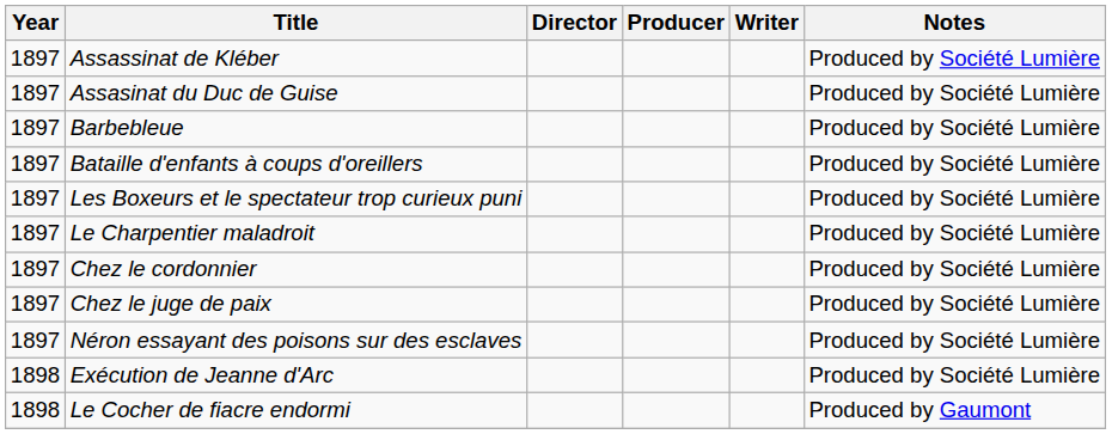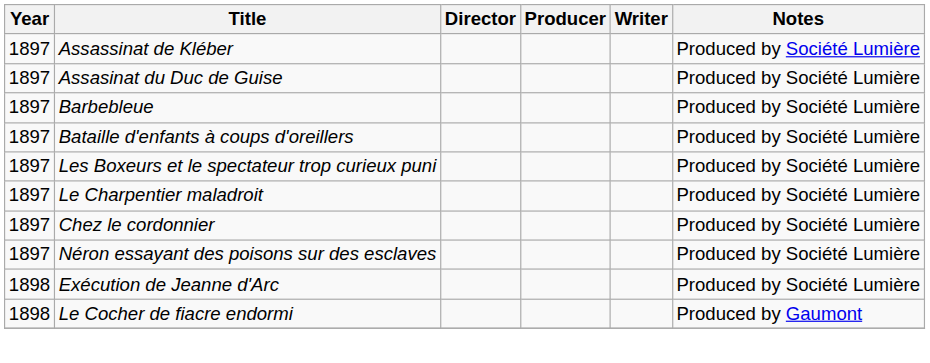- row: 1897 | Chez le juge de paix | Produced by Société Lumière
